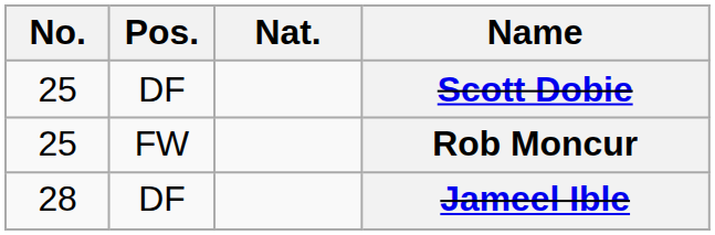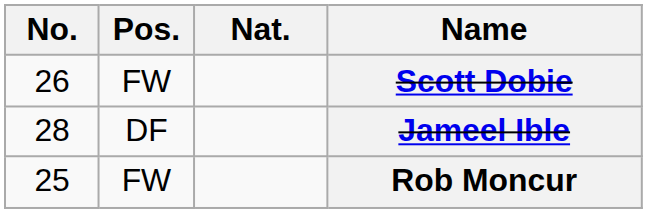Scott Dobie | No.: 25 -> 26
Scott Dobie | Pos.: DF -> FW
rows swapped: Rob Moncur <-> Jameel Ible
